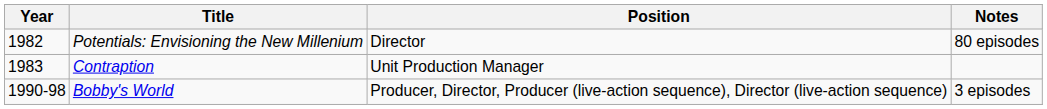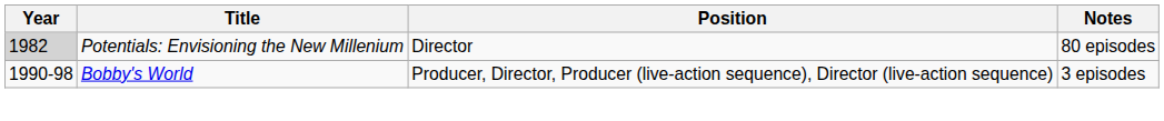Potentials: Envisioning the New Millenium | Year: no background -> lightgrey background
- row: 1983 | Contraption | Unit Production Manager
